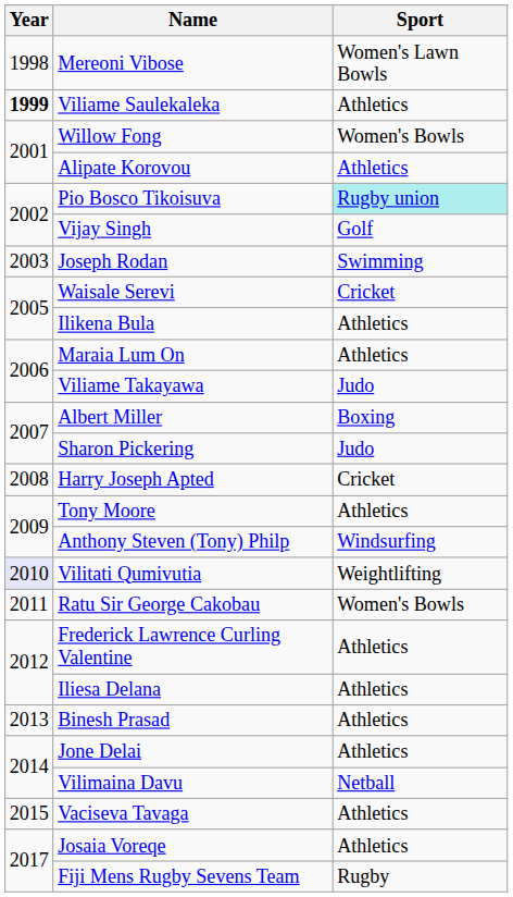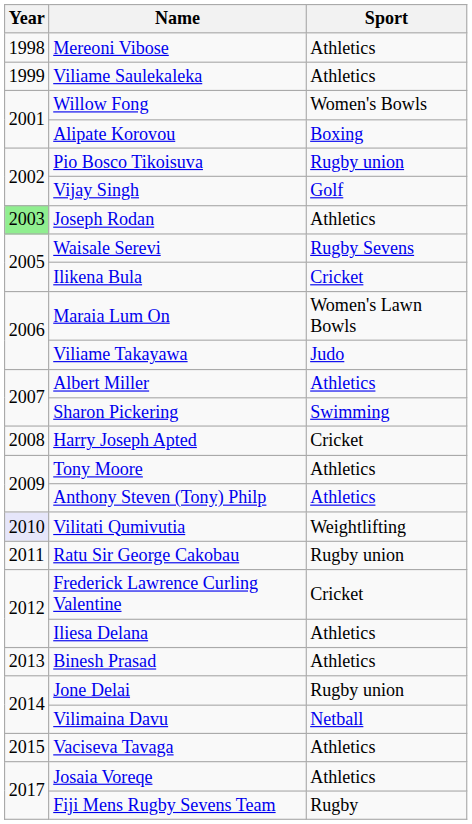Mereoni Vibose | Sport: Women's Lawn Bowls -> Athletics
Viliame Saulekaleka | Year: bold -> normal
Alipate Korovou | Sport: Athletics -> Boxing
Pio Bosco Tikoisuva | Sport: paleturquoise background -> no background
Joseph Rodan | Year: no background -> lightgreen background
Joseph Rodan | Sport: Swimming -> Athletics
Waisale Serevi | Sport: Cricket -> Rugby Sevens
Ilikena Bula | Sport: Athletics -> Cricket
Maraia Lum On | Sport: Athletics -> Women's Lawn Bowls
Albert Miller | Sport: Boxing -> Athletics
Sharon Pickering | Sport: Judo -> Swimming
Anthony Steven (Tony) Philp | Sport: Windsurfing -> Athletics
Ratu Sir George Cakobau | Sport: Women's Bowls -> Rugby union
Frederick Lawrence Curling Valentine | Sport: Athletics -> Cricket
Jone Delai | Sport: Athletics -> Rugby union
